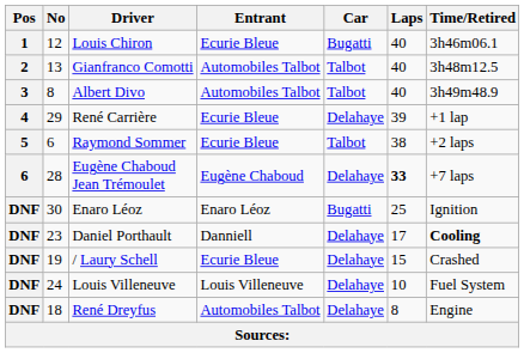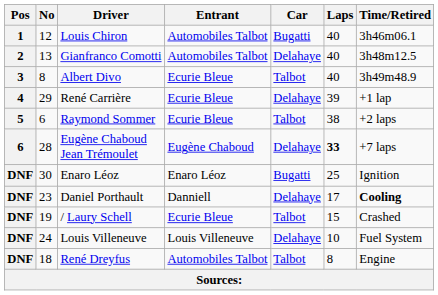Louis Chiron | Entrant: Ecurie Bleue -> Automobiles Talbot
Gianfranco Comotti | Car: Talbot -> Delahaye
Albert Divo | Entrant: Automobiles Talbot -> Ecurie Bleue
/ Laury Schell | Car: Delahaye -> Talbot
René Dreyfus | Car: Delahaye -> Talbot
